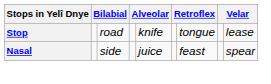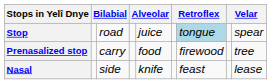Stop | column 5: knife -> juice
Stop | column 7: no background -> lightblue background
Stop | column 9: lease -> spear
+ row: Prenasalized stop | carry | food | firewood | tree
Nasal | column 5: juice -> knife
Nasal | column 9: spear -> lease
